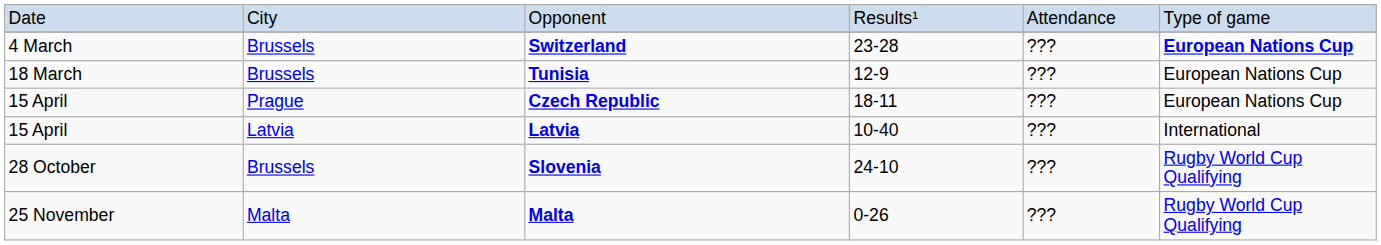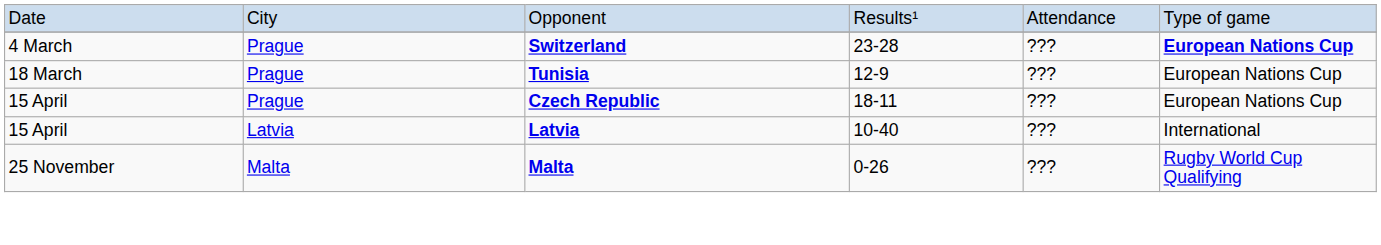Switzerland | column 2: Brussels -> Prague
Tunisia | column 2: Brussels -> Prague
- row: 28 October | Brussels | Slovenia | 24-10 | ??? | Rugby World Cup Qualifying
